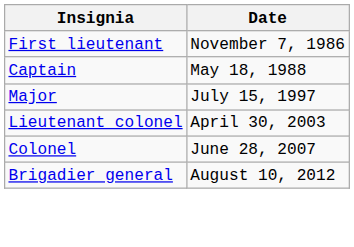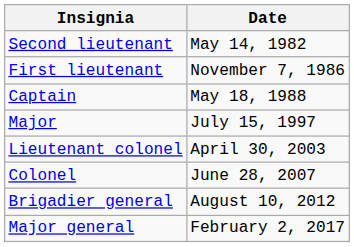+ row: Second lieutenant | May 14, 1982
+ row: Major general | February 2, 2017
